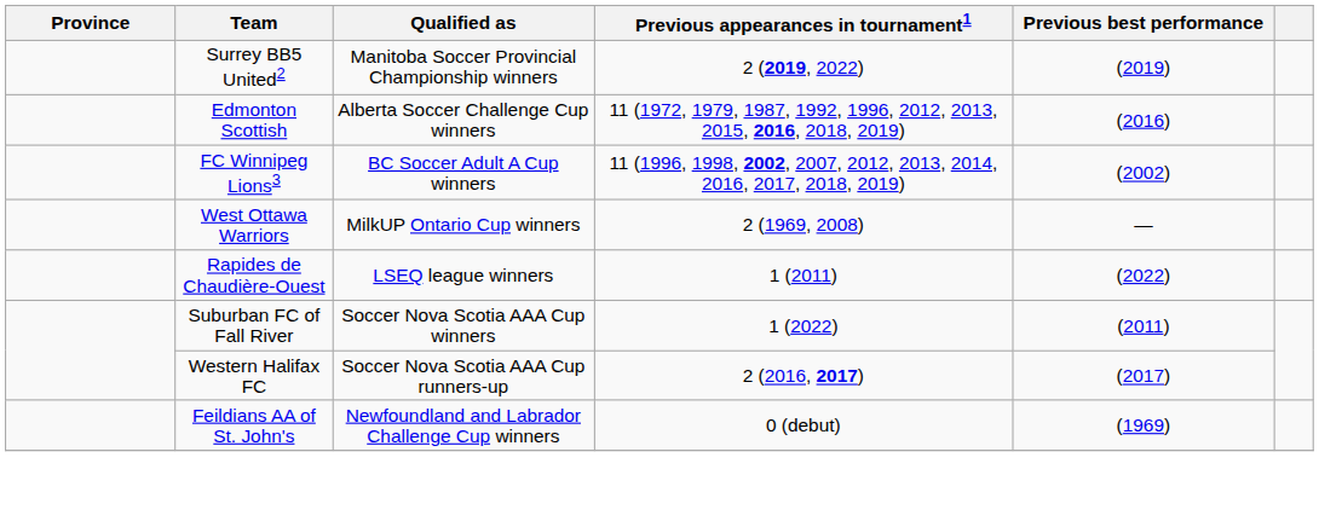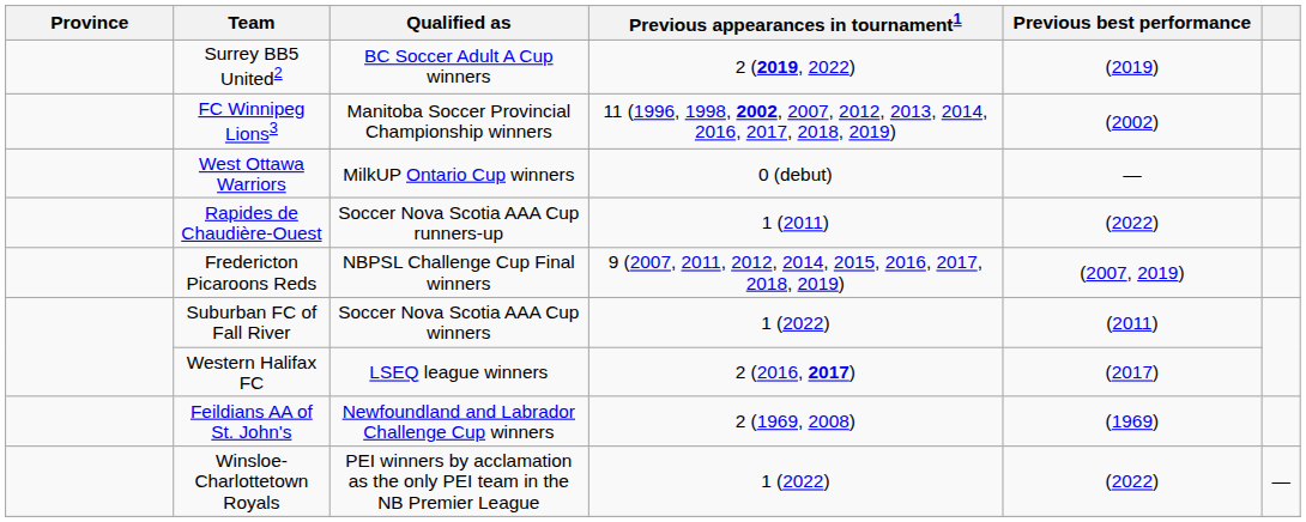Surrey BB5 United2 | Qualified as: Manitoba Soccer Provincial Championship winners -> BC Soccer Adult A Cup winners
- row: Edmonton Scottish | Alberta Soccer Challenge Cup winners | 11 (1972, 1979, 1987, 1992, 1996, 2012, 2013, 2015, 2016, 2018, 2019) | (2016)
FC Winnipeg Lions3 | Qualified as: BC Soccer Adult A Cup winners -> Manitoba Soccer Provincial Championship winners
West Ottawa Warriors | Previous appearances in tournament1: 2 (1969, 2008) -> 0 (debut)
Rapides de Chaudière-Ouest | Qualified as: LSEQ league winners -> Soccer Nova Scotia AAA Cup runners-up
+ row: Fredericton Picaroons Reds | NBPSL Challenge Cup Final winners | 9 (2007, 2011, 2012, 2014, 2015, 2016, 2017, 2018, 2019) | (2007, 2019)
Western Halifax FC | Qualified as: Soccer Nova Scotia AAA Cup runners-up -> LSEQ league winners
Feildians AA of St. John's | Previous appearances in tournament1: 0 (debut) -> 2 (1969, 2008)
+ row: Winsloe-Charlottetown Royals | PEI winners by acclamation as the only PEI team in the NB Premier League | 1 (2022) | (2022) | —
